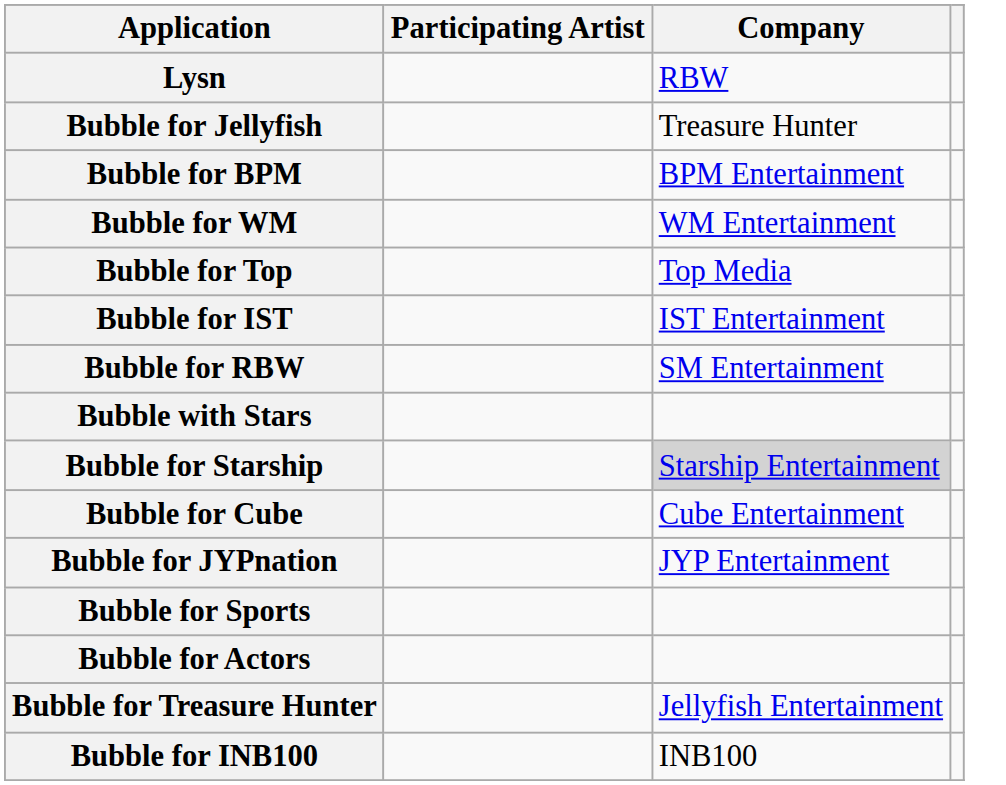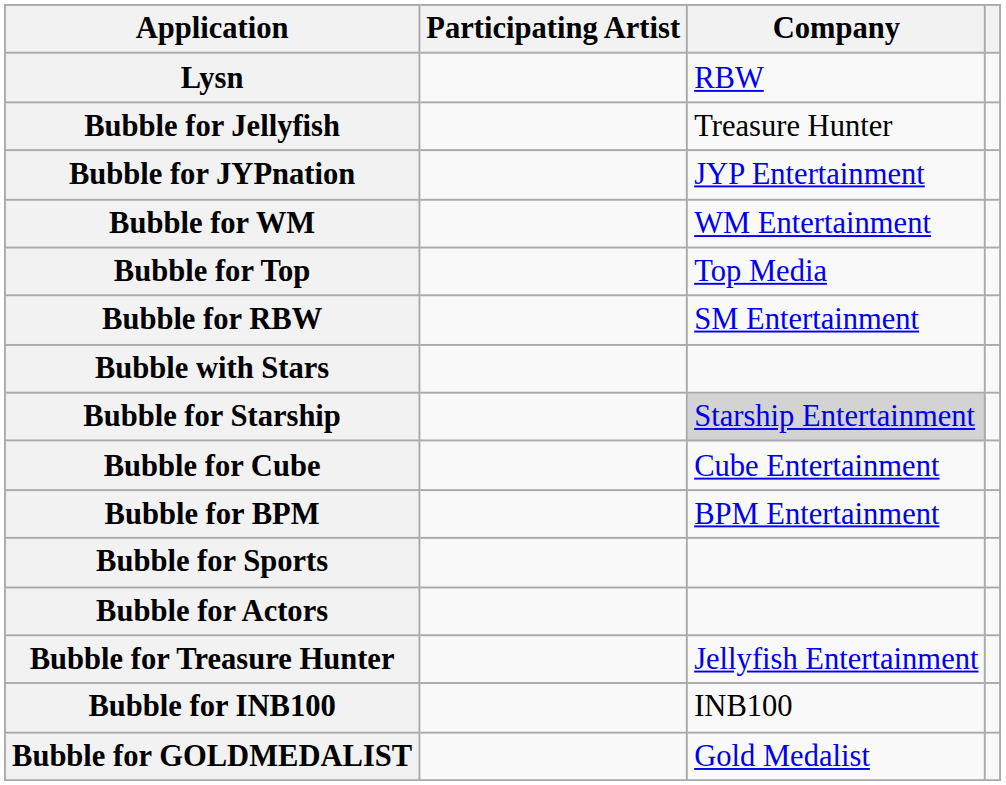rows swapped: Bubble for JYPnation <-> Bubble for BPM
- row: Bubble for IST | IST Entertainment
+ row: Bubble for GOLDMEDALIST | Gold Medalist
